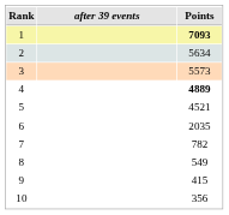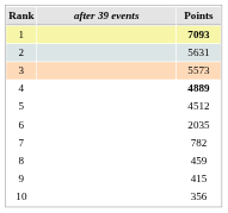2 | Points: 5634 -> 5631
5 | Points: 4521 -> 4512
8 | Points: 549 -> 459
